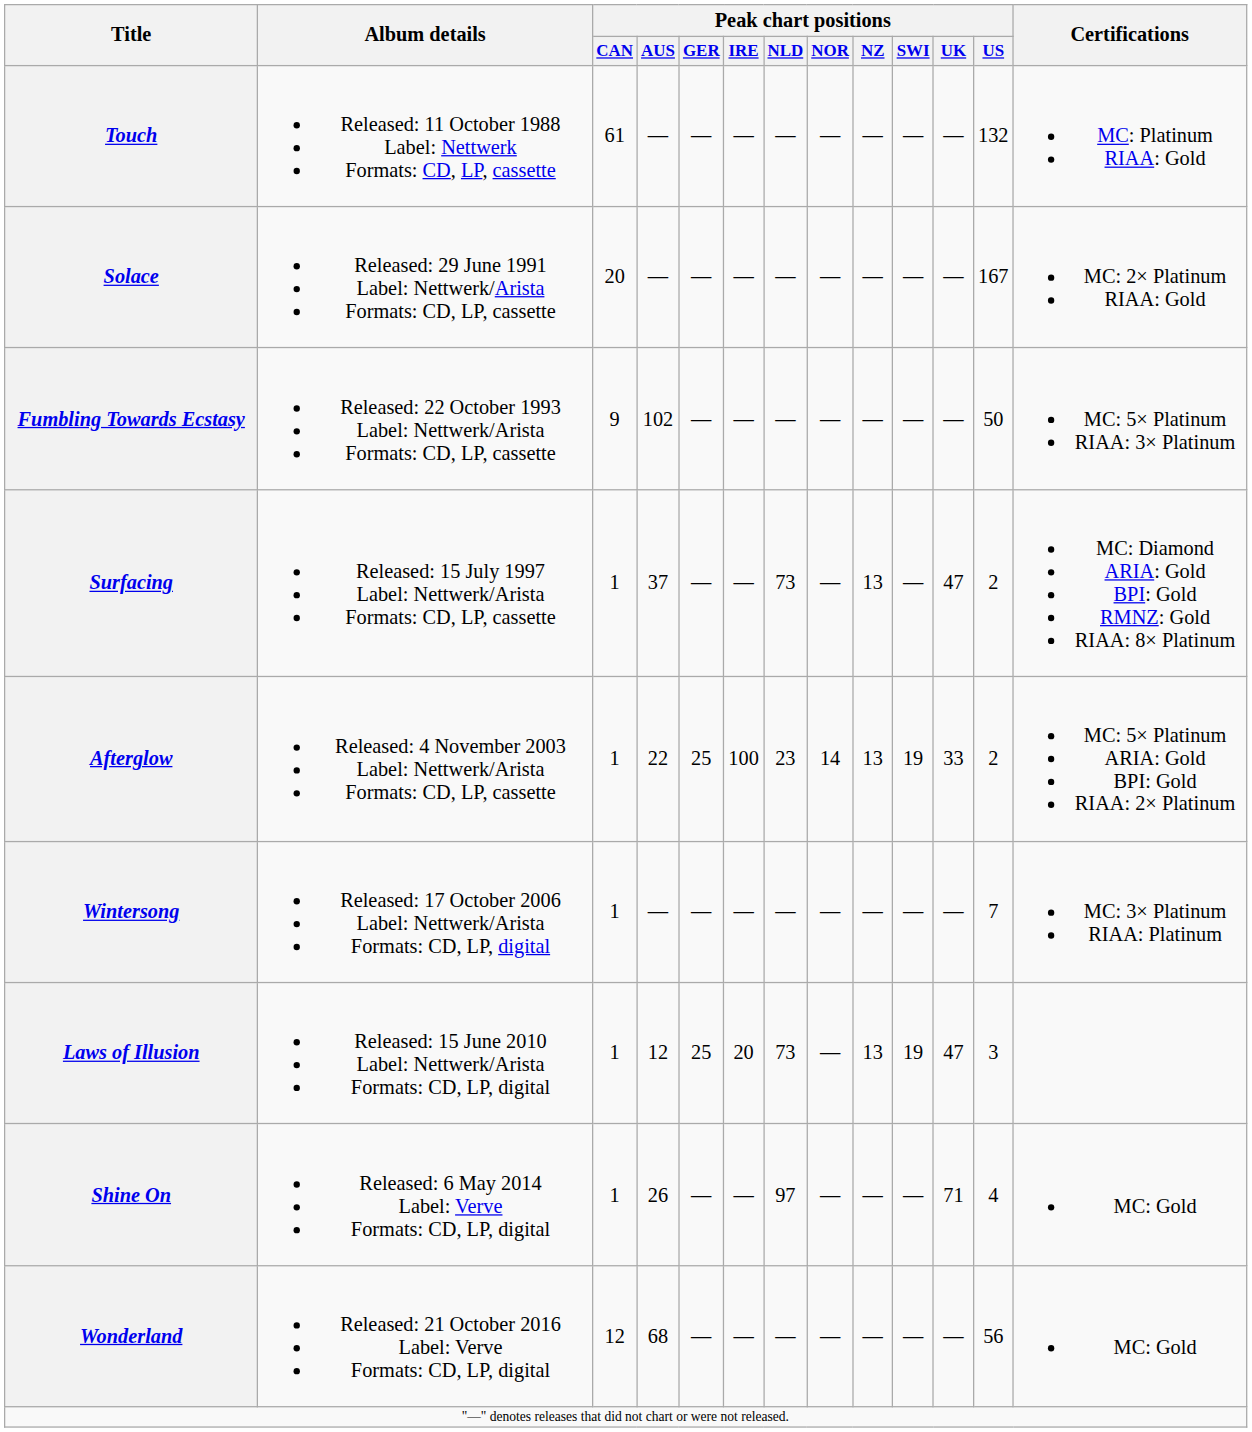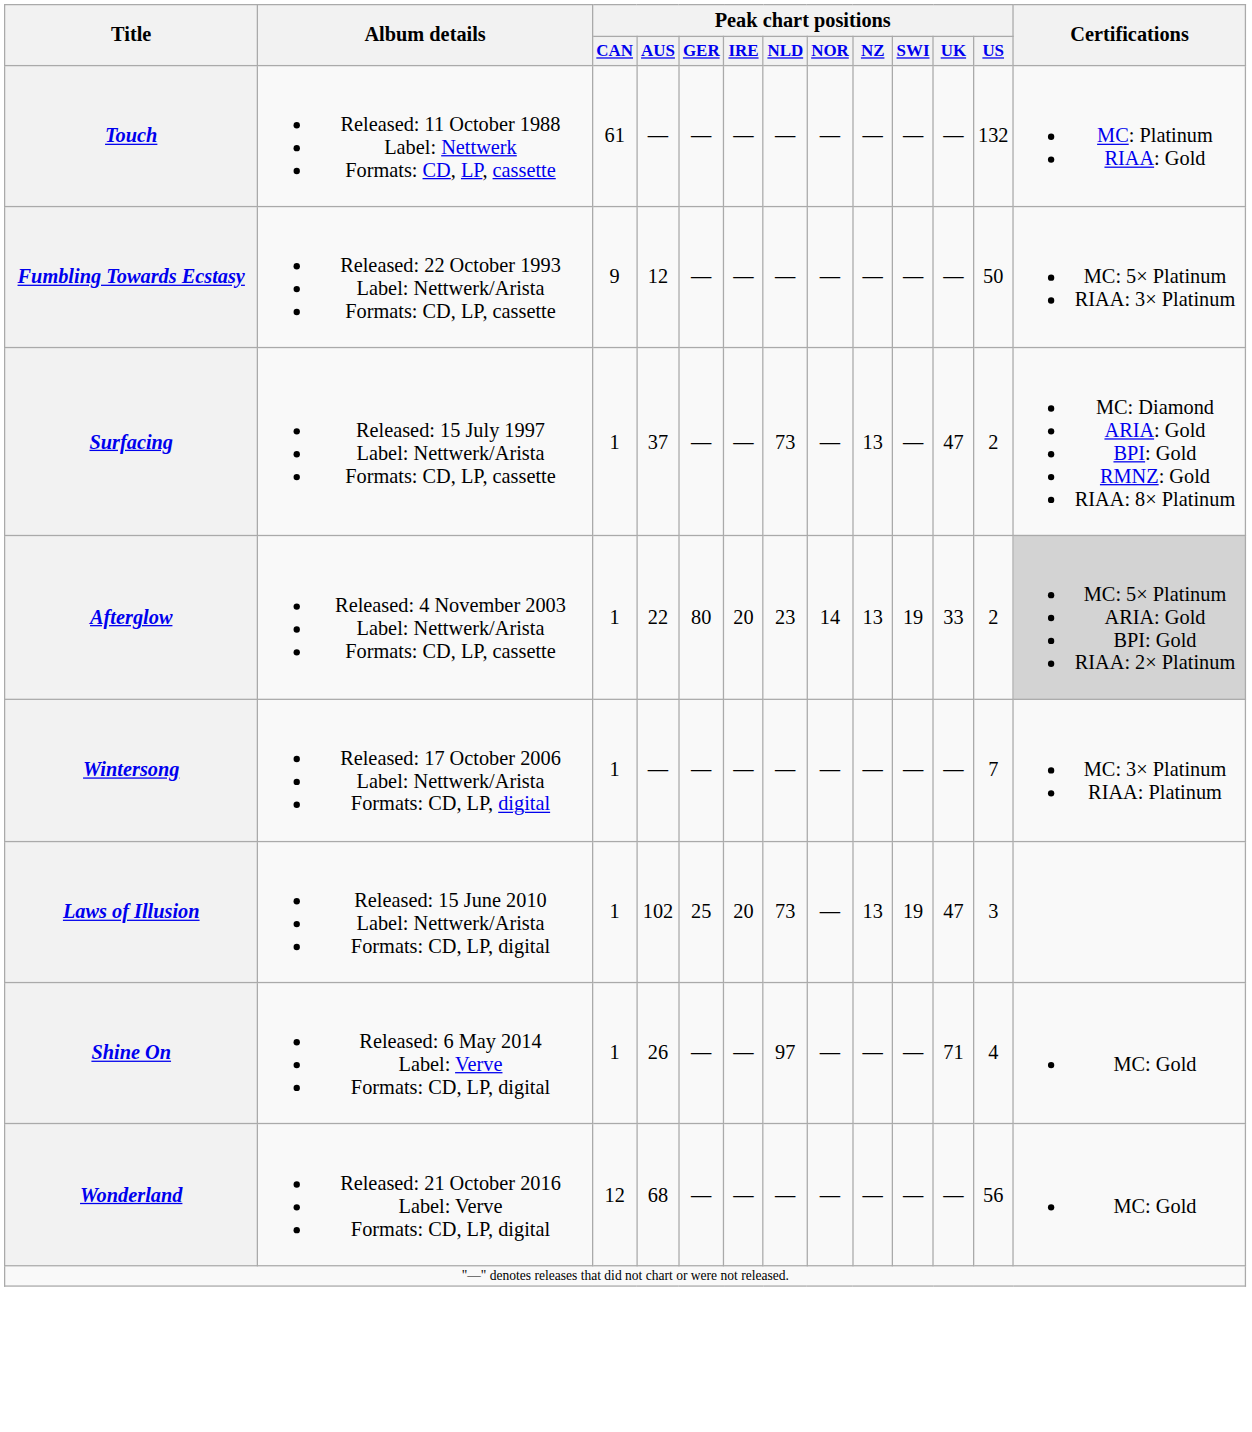- row: Solace | Released: 29 June 1991 Label: Nettwerk/Arista Formats: CD, LP, cassette | 20 | — | — | — | — | — | — | — | — | 167 | MC: 2× Platinum RIAA: Gold
Fumbling Towards Ecstasy | Peak chart positions / AUS: 102 -> 12
Afterglow | Peak chart positions / GER: 25 -> 80
Afterglow | Peak chart positions / IRE: 100 -> 20
Afterglow | Certifications: no background -> lightgrey background
Laws of Illusion | Peak chart positions / AUS: 12 -> 102
